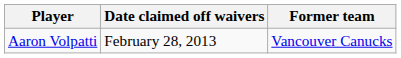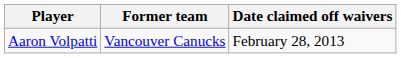columns swapped: Former team <-> Date claimed off waivers
